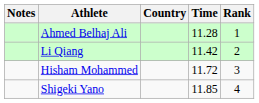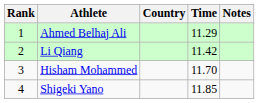columns swapped: Rank <-> Notes
Ahmed Belhaj Ali | Time: 11.28 -> 11.29
Hisham Mohammed | Time: 11.72 -> 11.70
